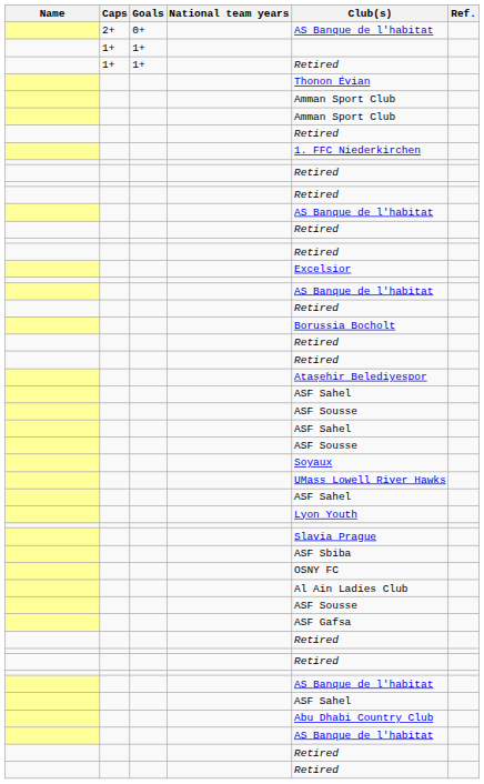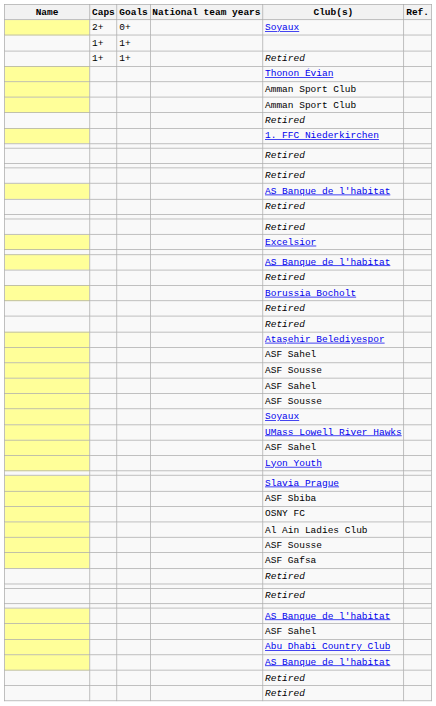2+ | Club(s): AS Banque de l'habitat -> Soyaux
